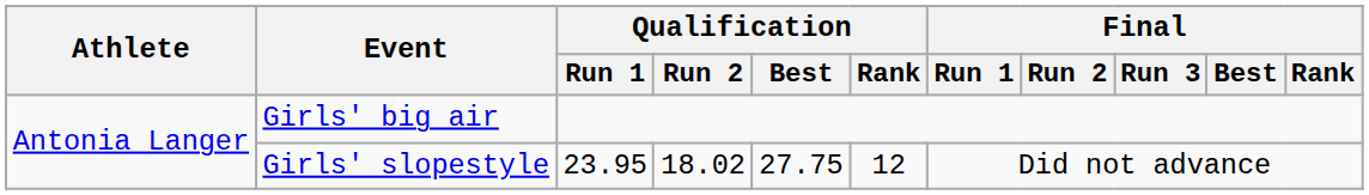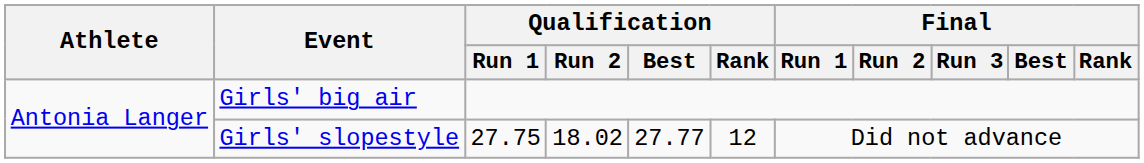Girls' slopestyle | Qualification / Run 1: 23.95 -> 27.75
Girls' slopestyle | Qualification / Best: 27.75 -> 27.77
